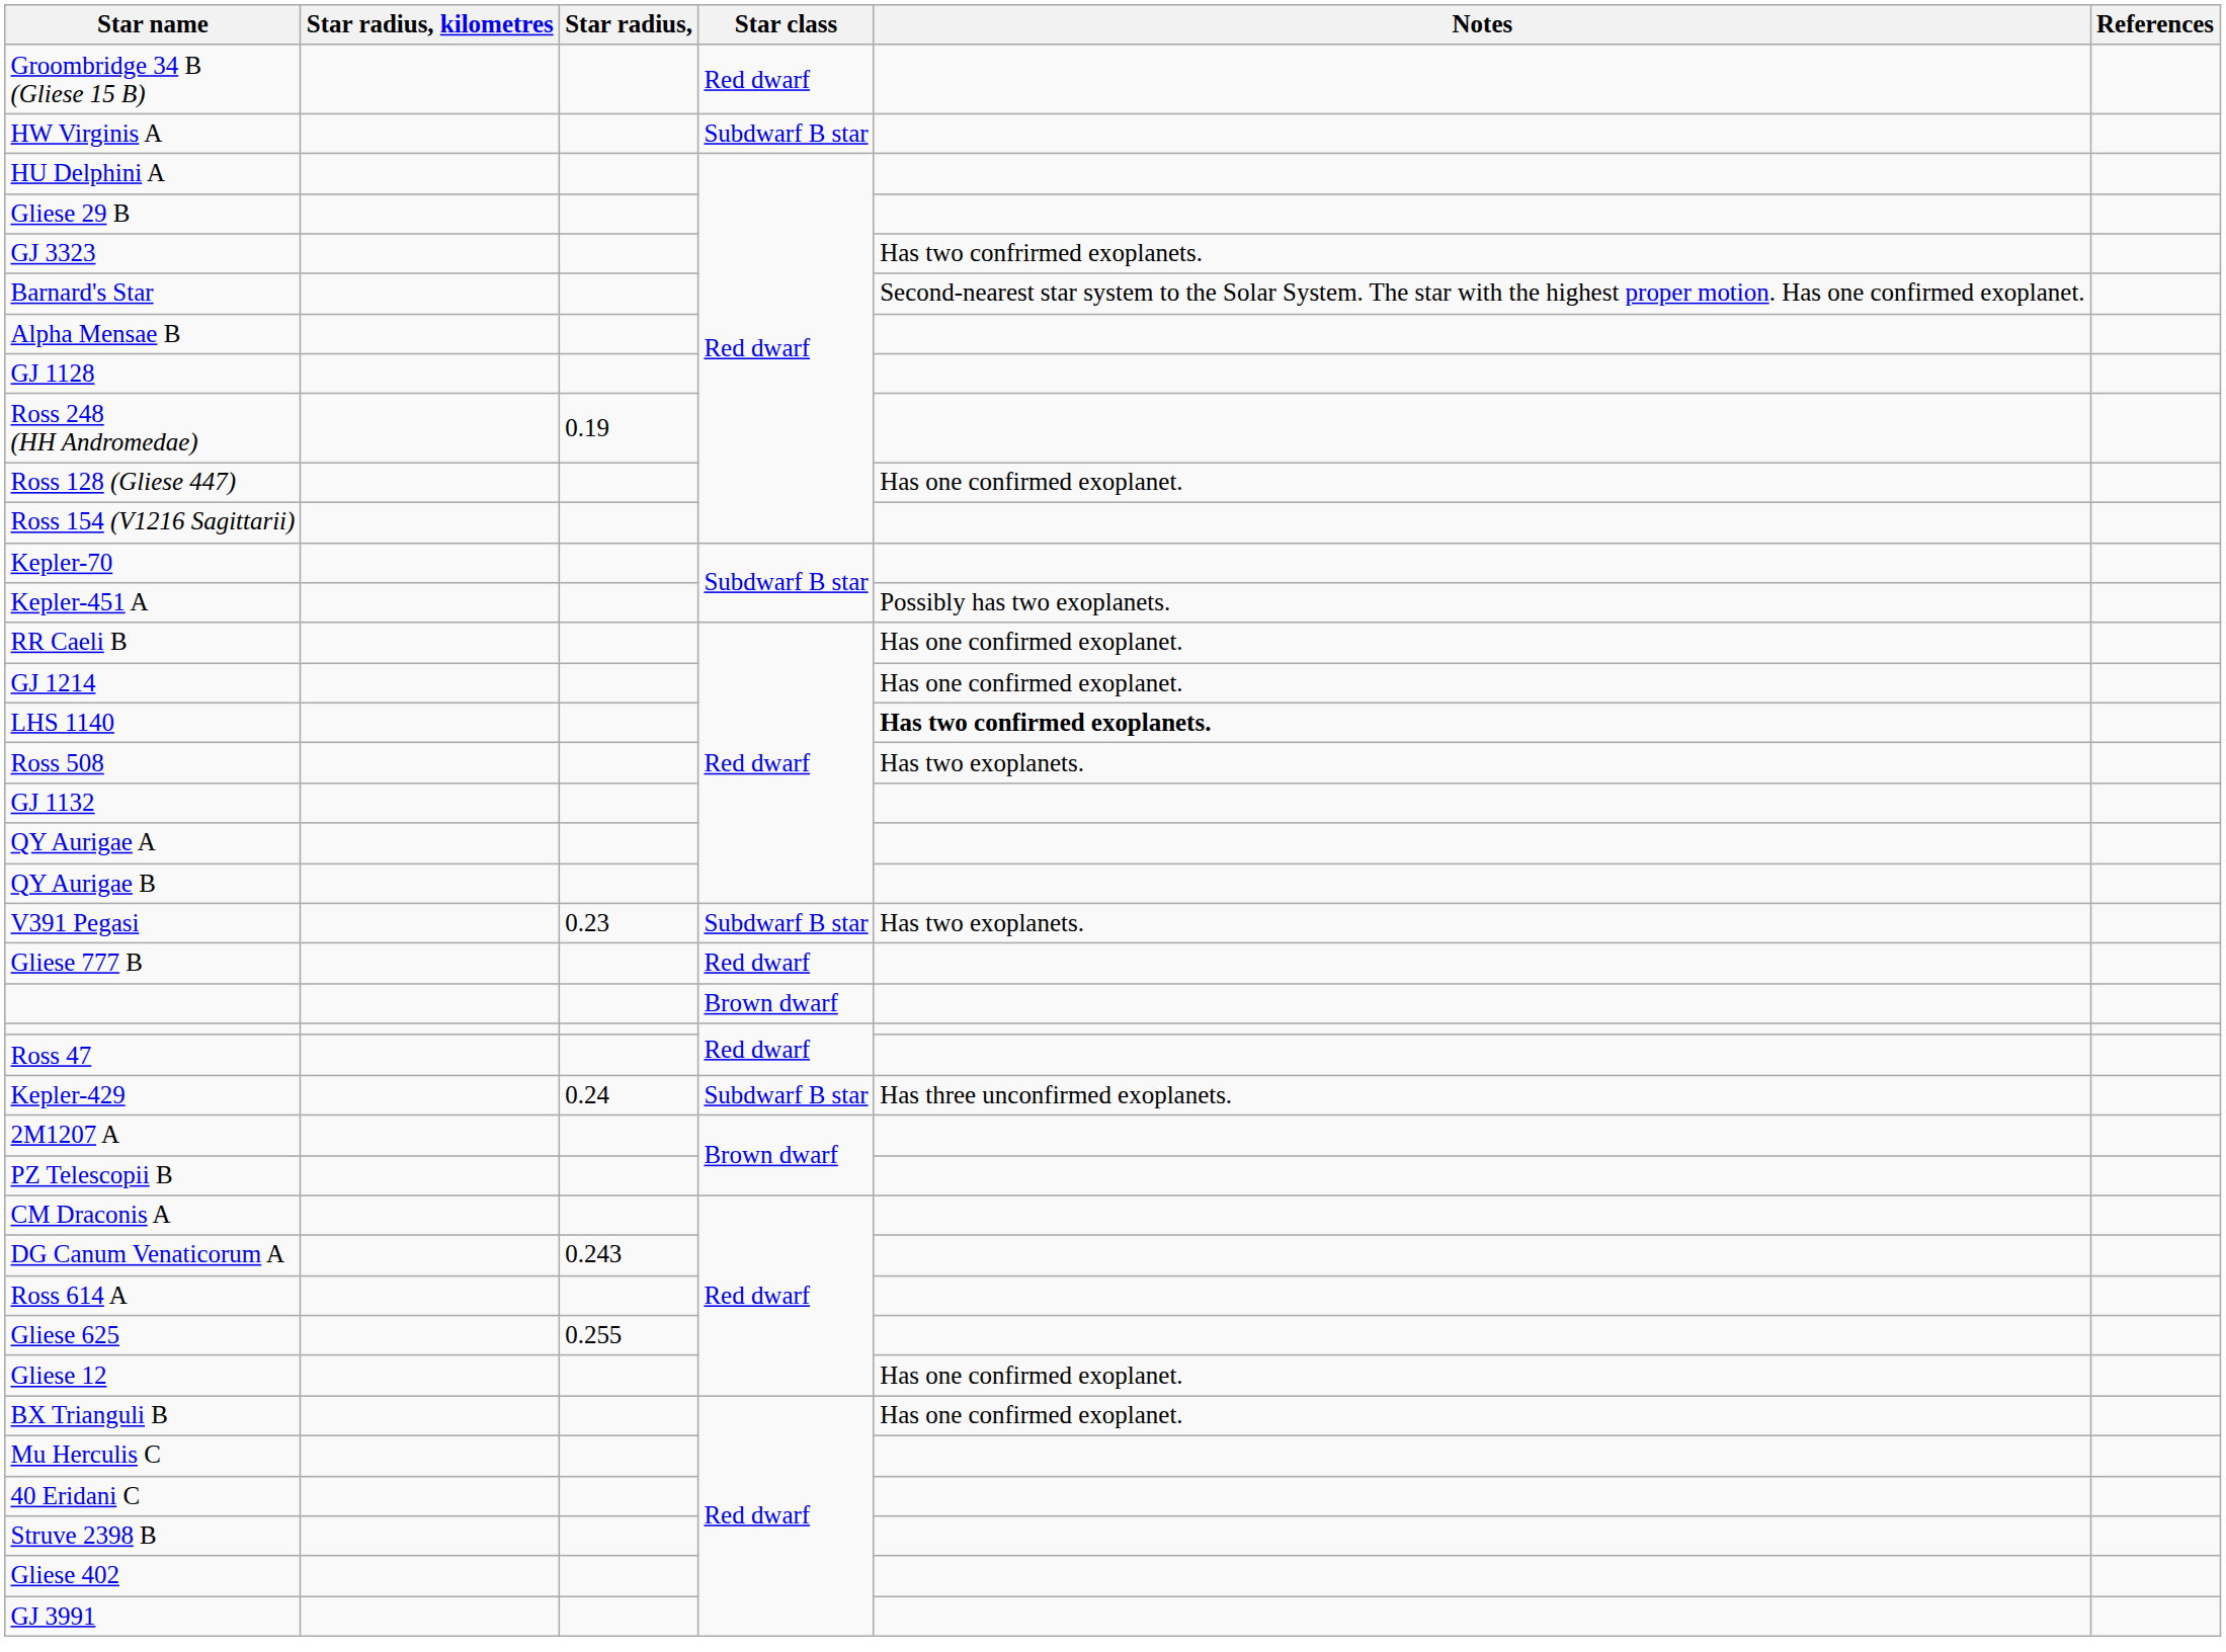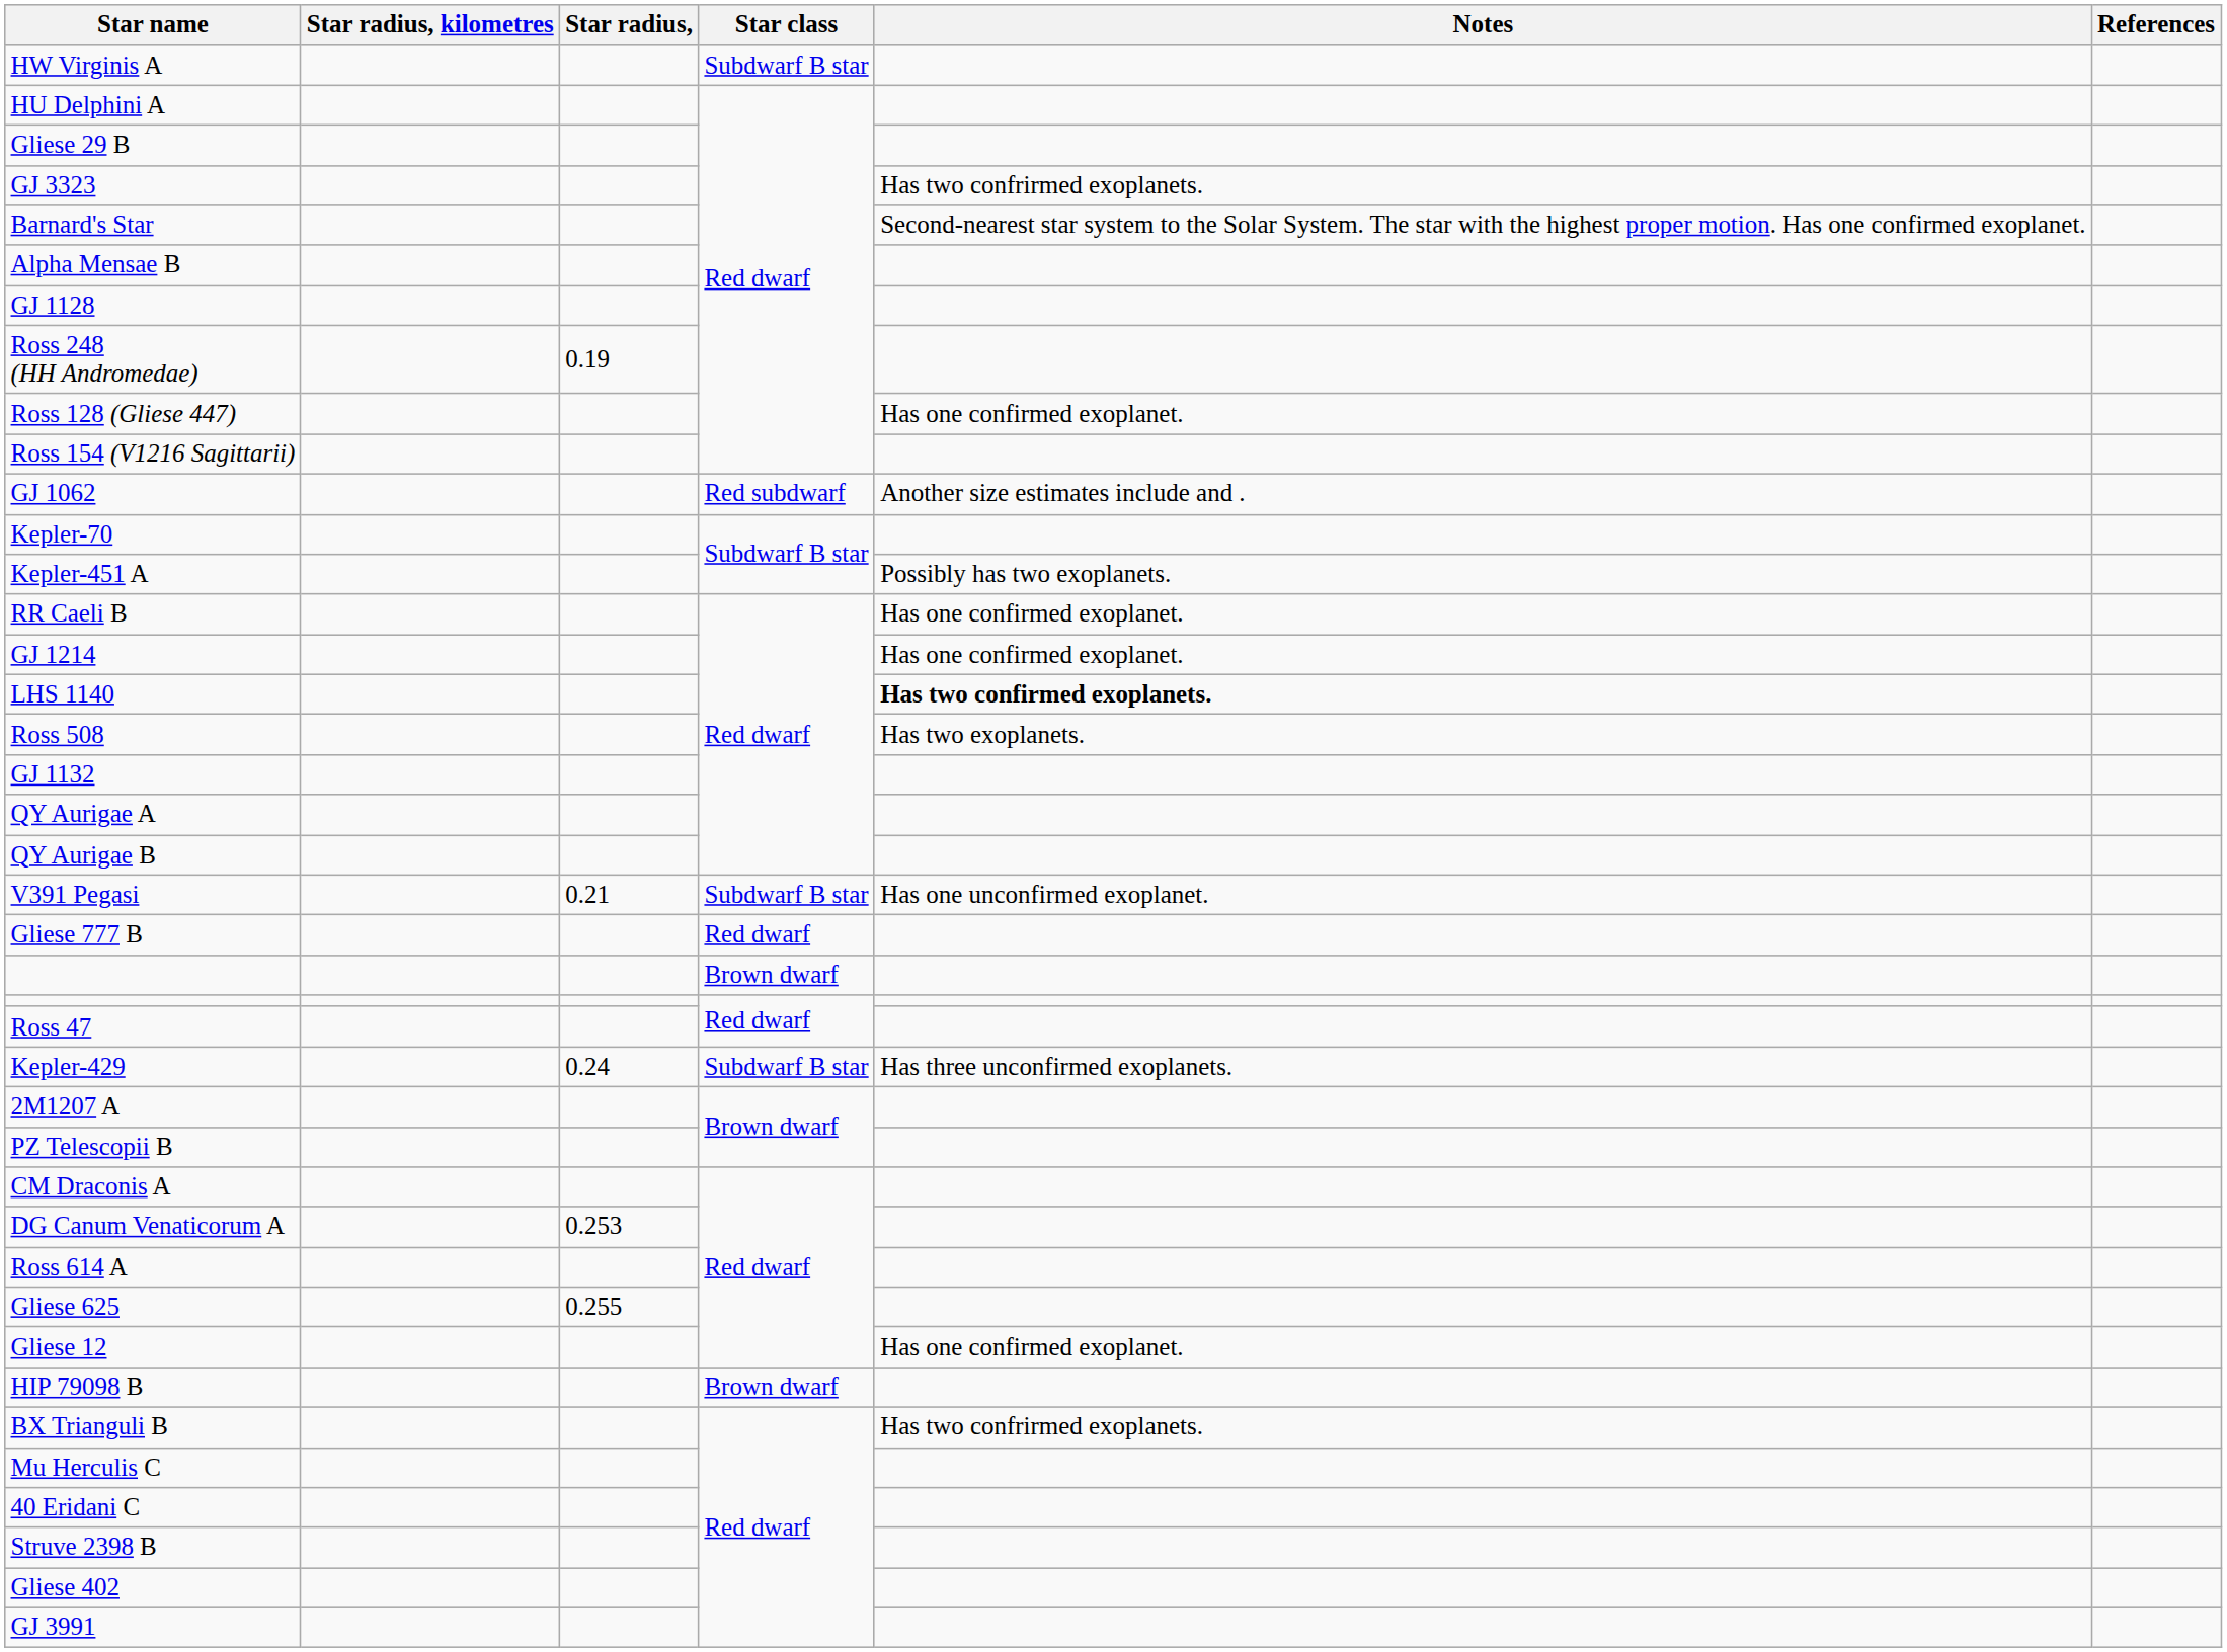- row: Groombridge 34 B (Gliese 15 B) | Red dwarf
+ row: GJ 1062 | Red subdwarf | Another size estimates include and .
V391 Pegasi | Star radius,: 0.23 -> 0.21
V391 Pegasi | Notes: Has two exoplanets. -> Has one unconfirmed exoplanet.
DG Canum Venaticorum A | Star radius,: 0.243 -> 0.253
+ row: HIP 79098 B | Brown dwarf
BX Trianguli B | Notes: Has one confirmed exoplanet. -> Has two confrirmed exoplanets.
